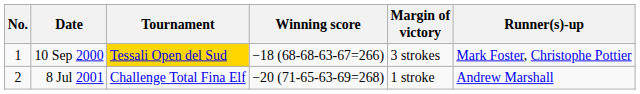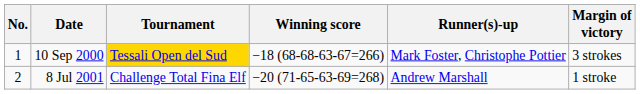columns swapped: Margin of victory <-> Runner(s)-up
